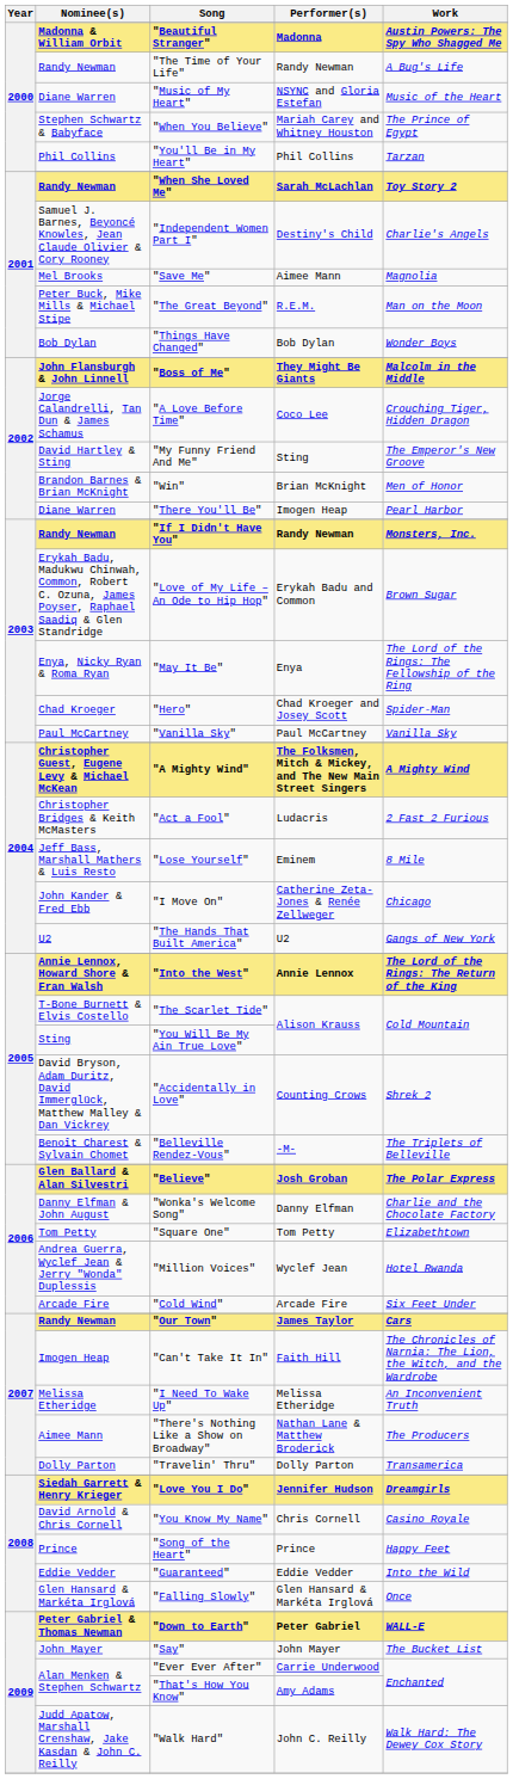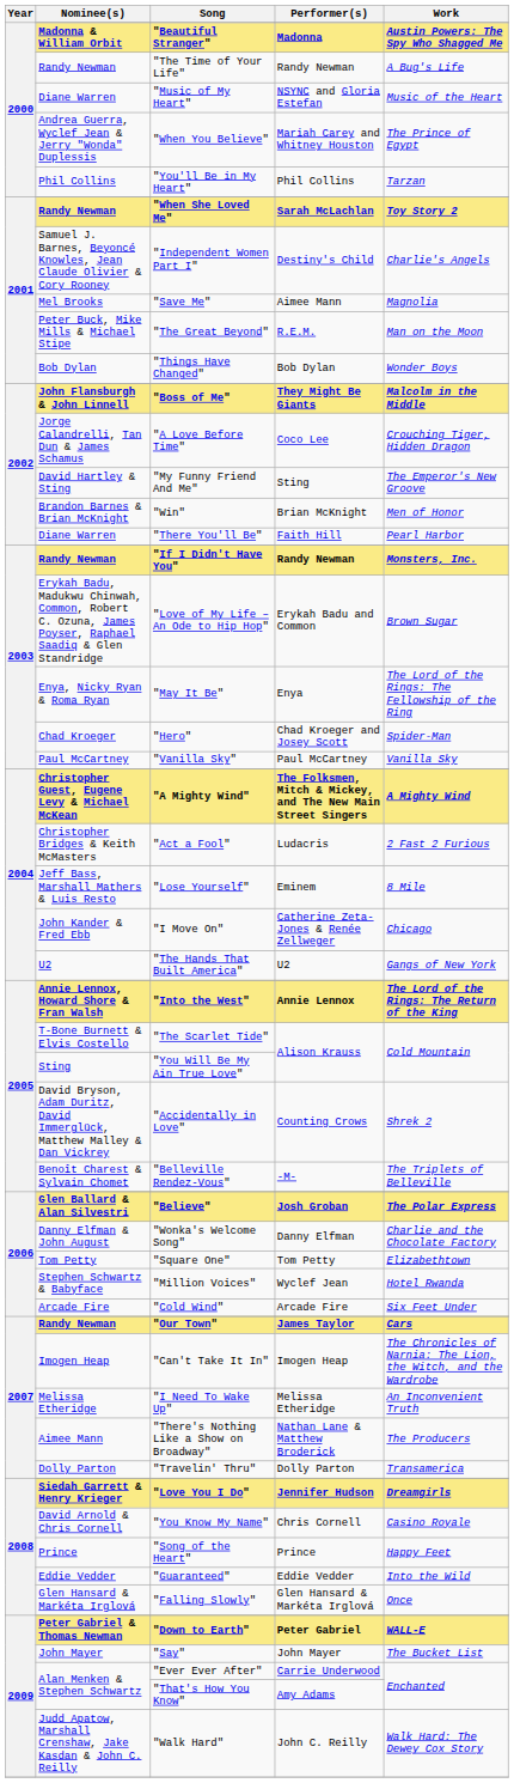"When You Believe" | Nominee(s): Stephen Schwartz & Babyface -> Andrea Guerra, Wyclef Jean & Jerry "Wonda" Duplessis
"There You'll Be" | Performer(s): Imogen Heap -> Faith Hill
"Million Voices" | Nominee(s): Andrea Guerra, Wyclef Jean & Jerry "Wonda" Duplessis -> Stephen Schwartz & Babyface
"Can't Take It In" | Performer(s): Faith Hill -> Imogen Heap
